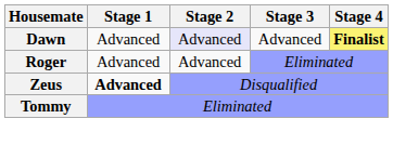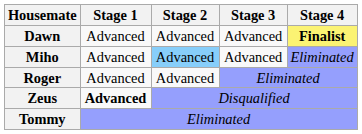Dawn | Stage 2: lavender background -> no background
+ row: Miho | Advanced | Advanced | Advanced | Eliminated
